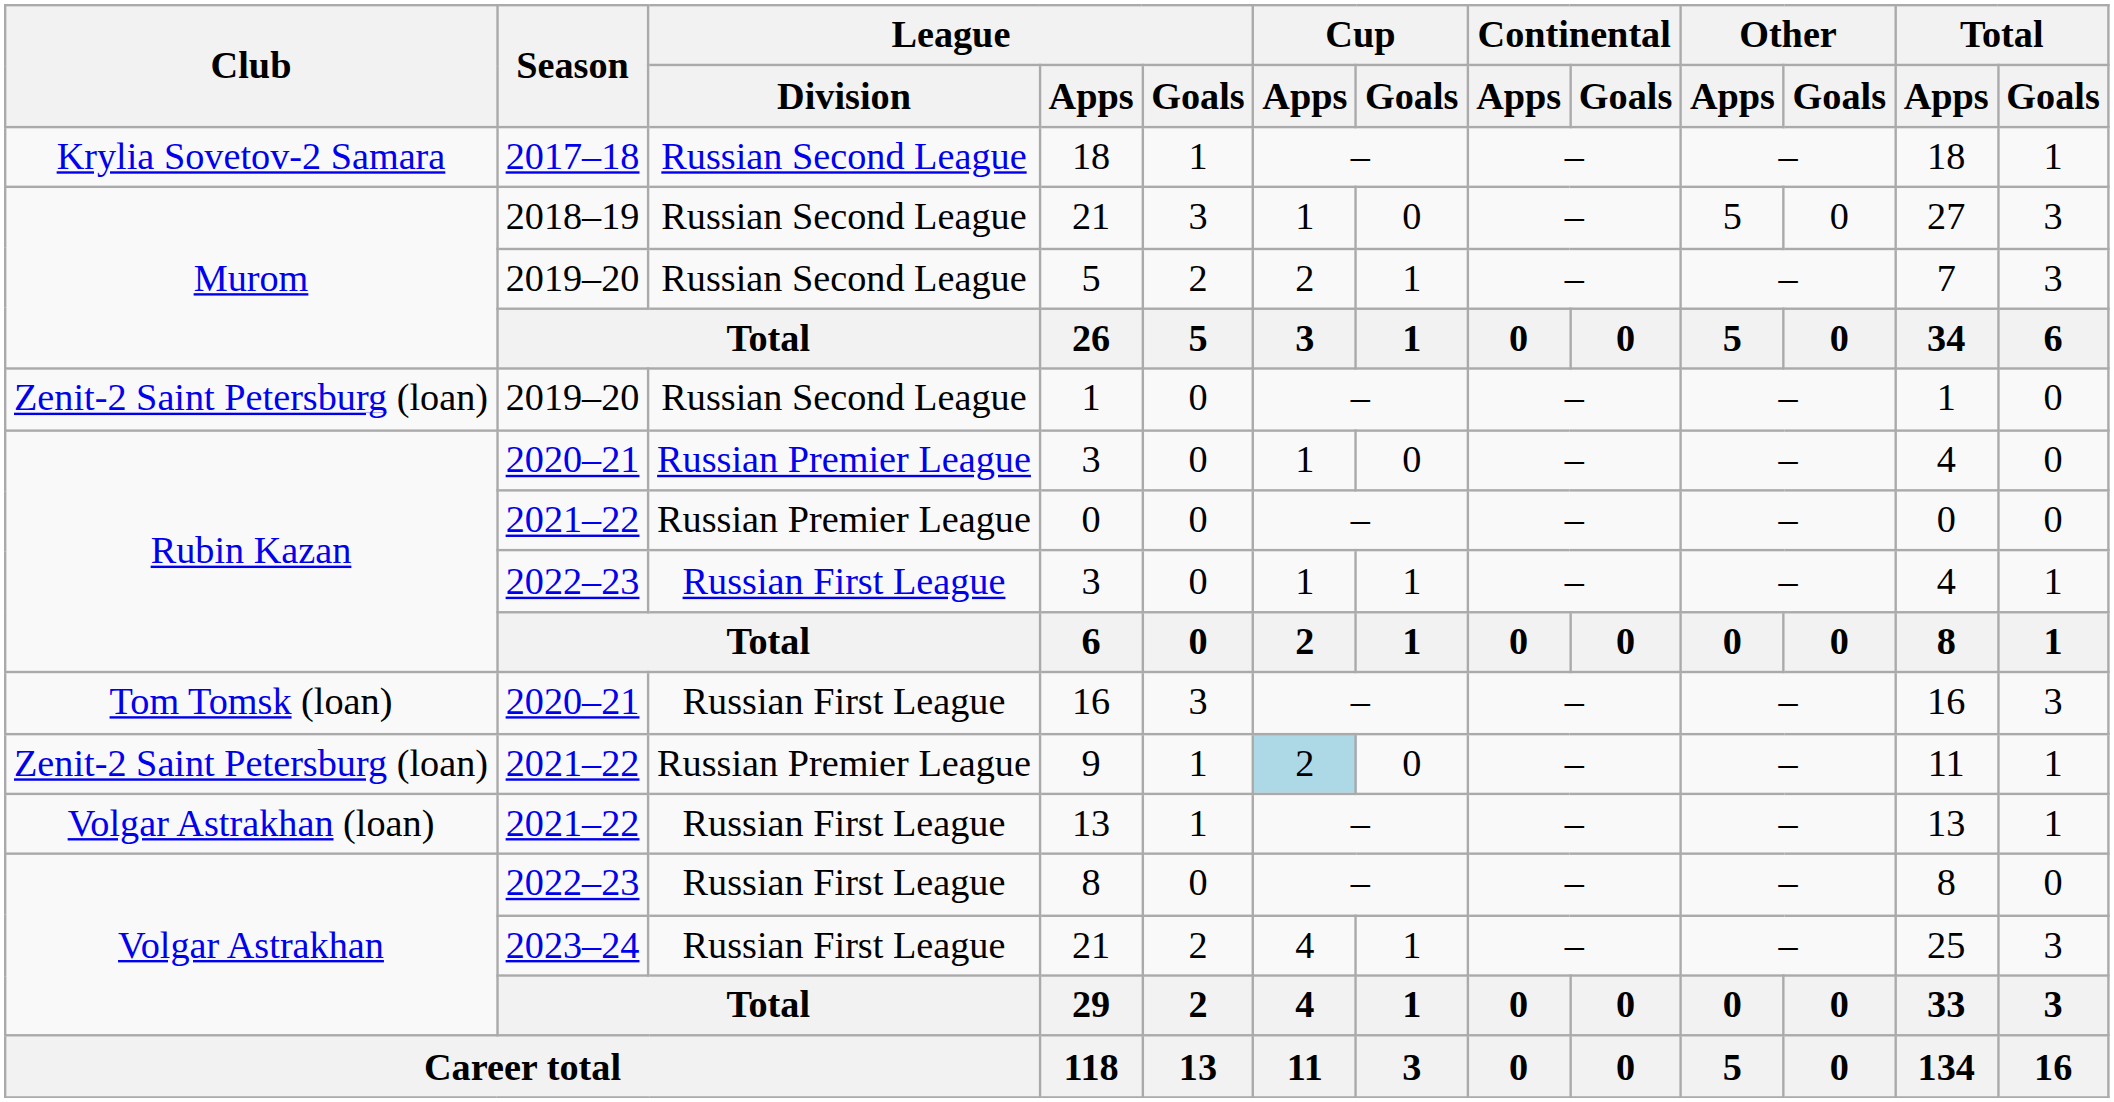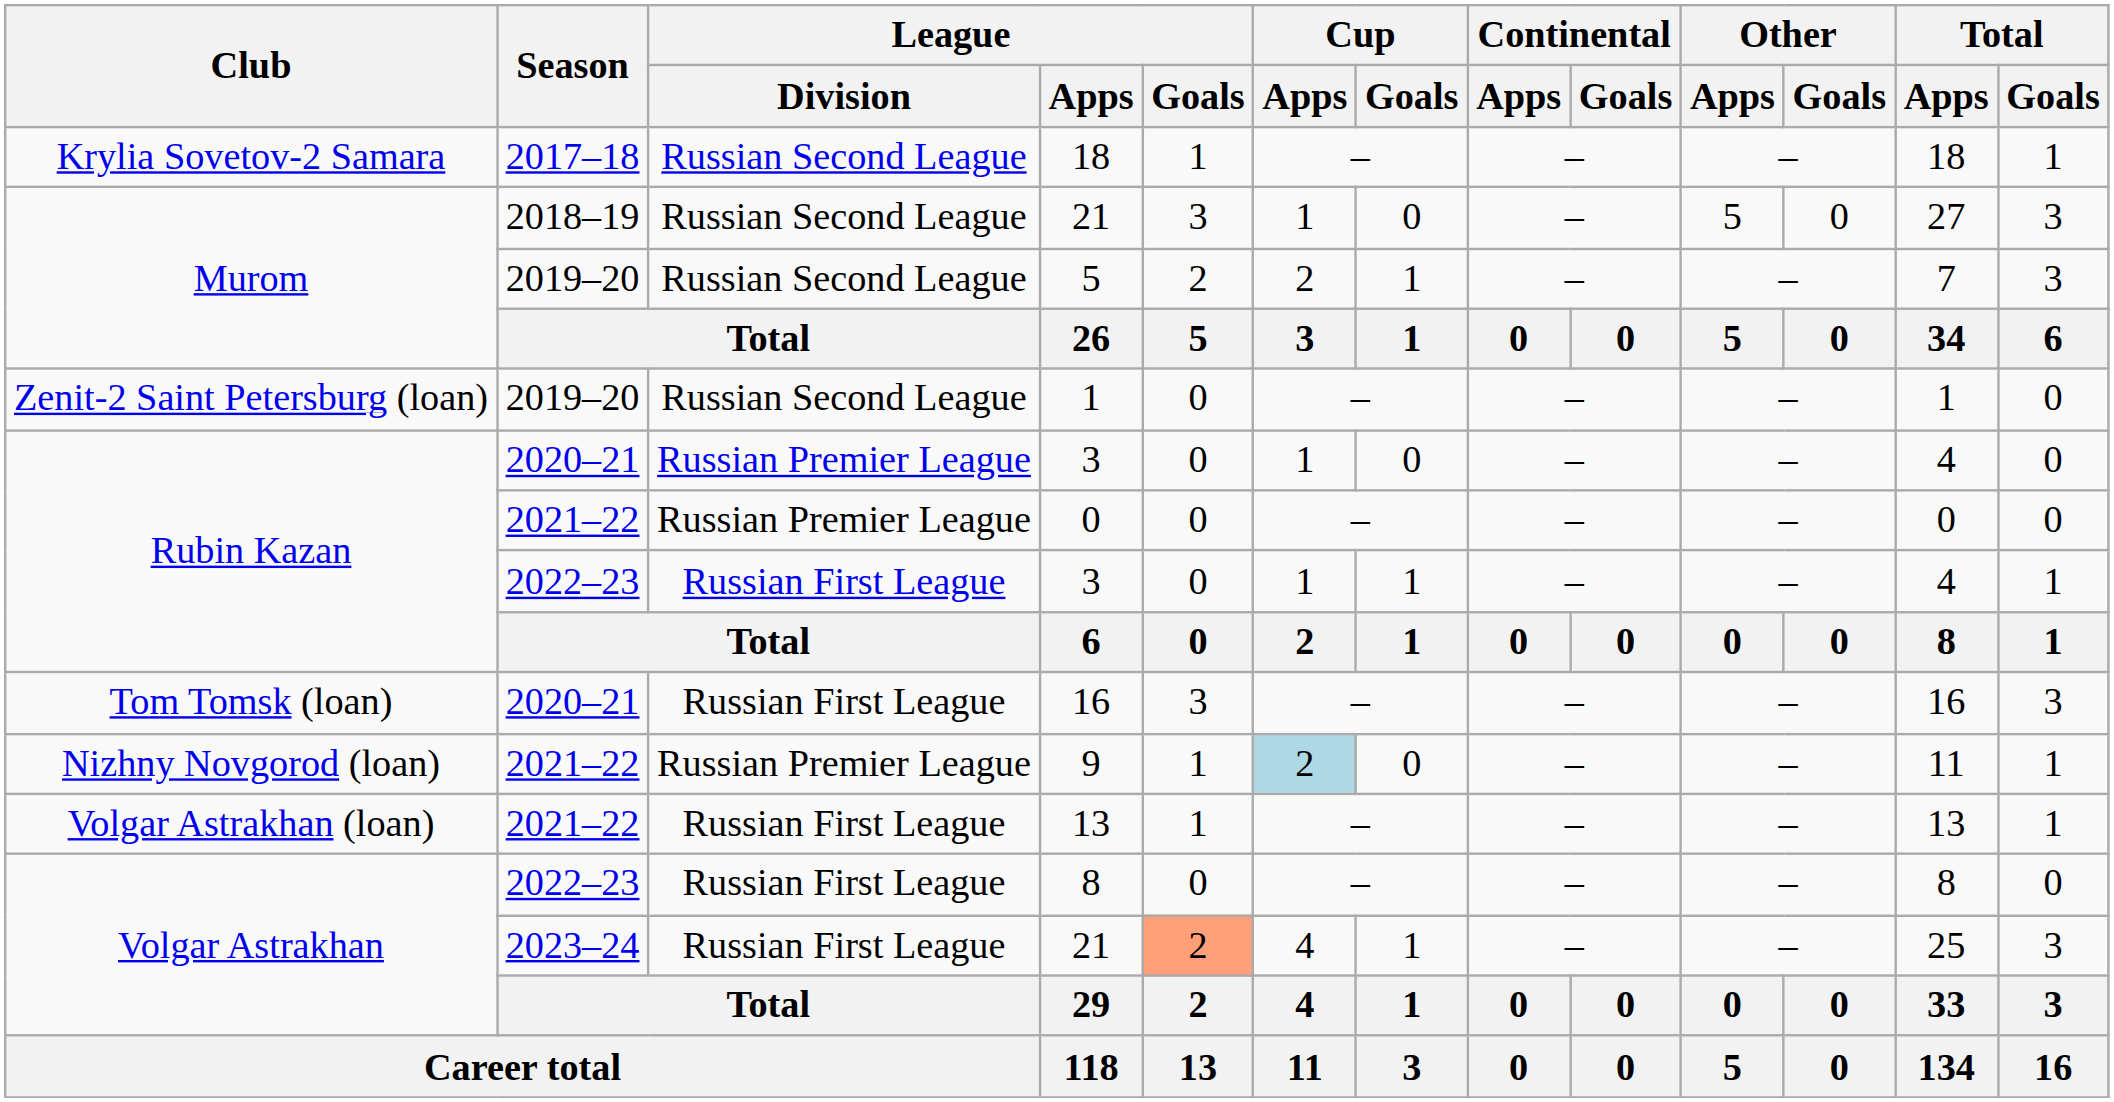9 | Club: Zenit-2 Saint Petersburg (loan) -> Nizhny Novgorod (loan)
2023–24 / 21 | League / Goals: no background -> lightsalmon background
